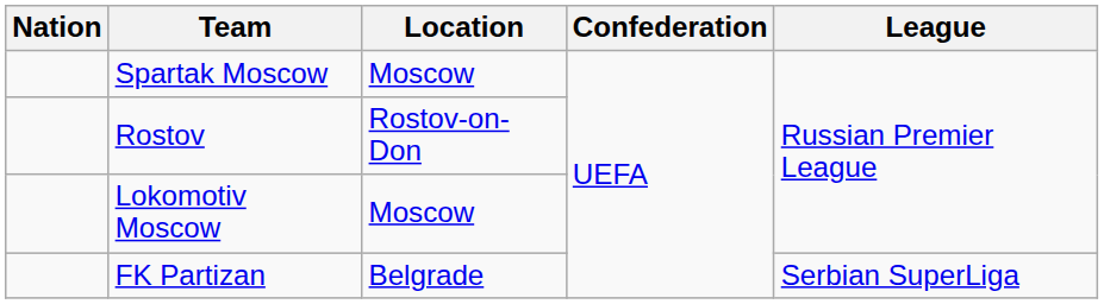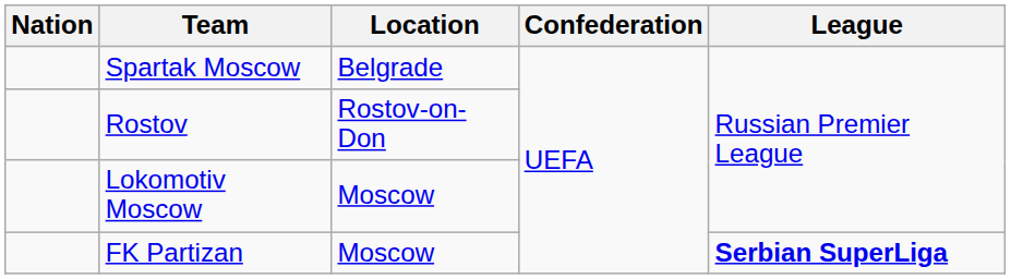Spartak Moscow | Location: Moscow -> Belgrade
FK Partizan | Location: Belgrade -> Moscow
FK Partizan | League: normal -> bold
